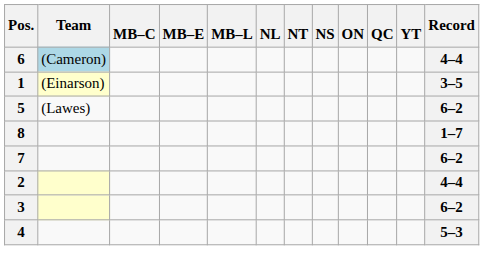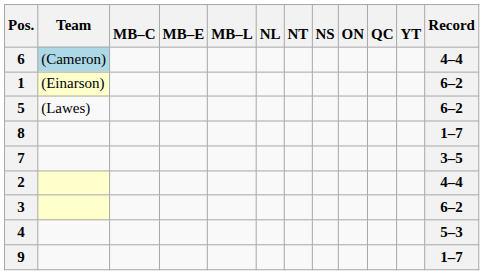1 | Record: 3–5 -> 6–2
7 | Record: 6–2 -> 3–5
+ row: 9 | 1–7
